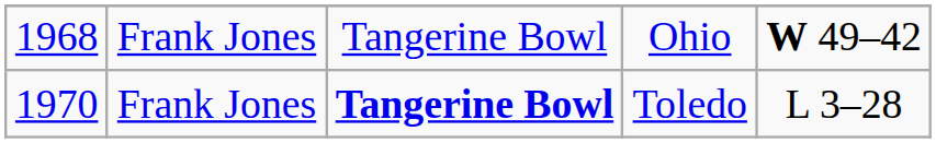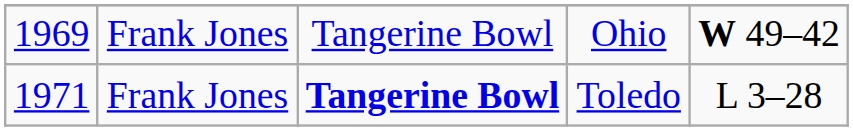Ohio | column 1: 1968 -> 1969
Toledo | column 1: 1970 -> 1971
